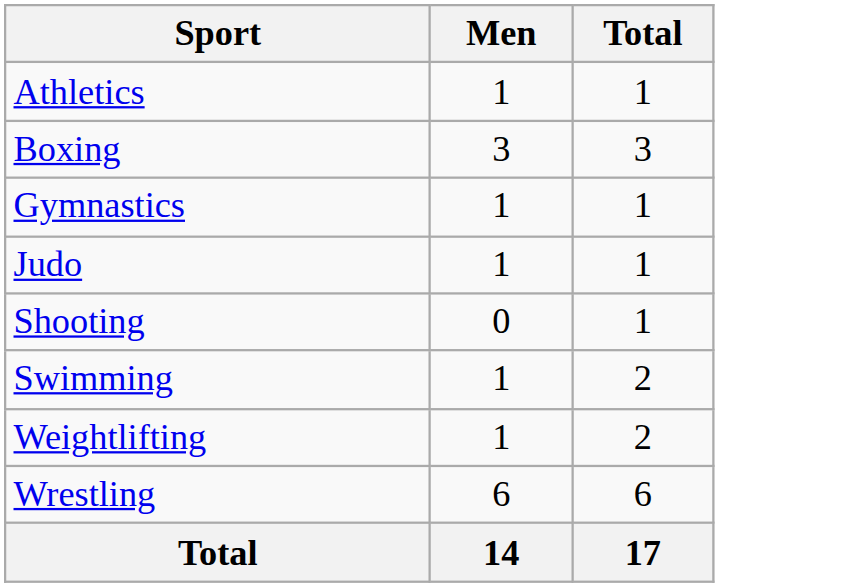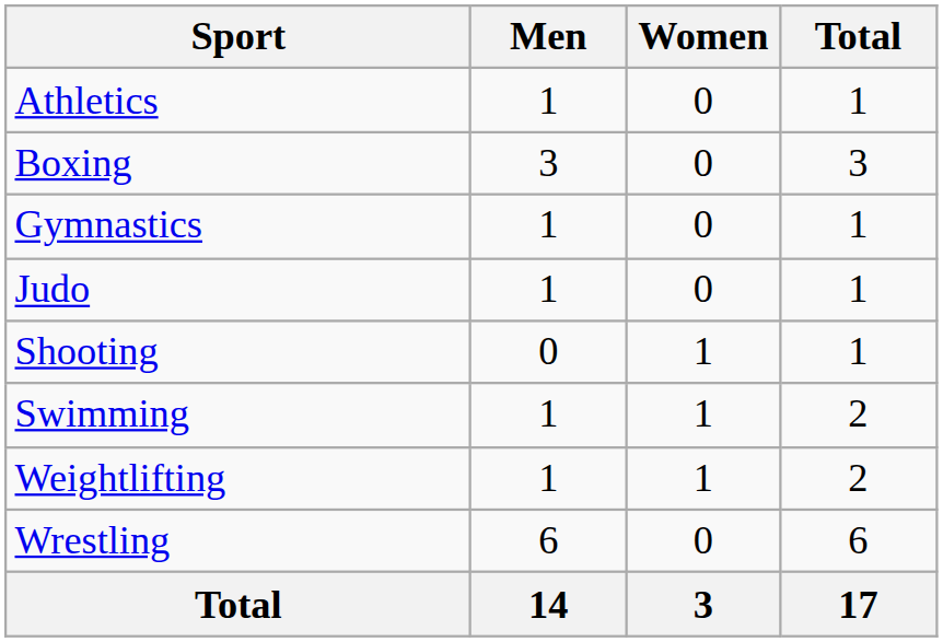+ column: Women | 0 | 0 | 0 | 0 | 1 | 1 | 1 | 0 | 3
